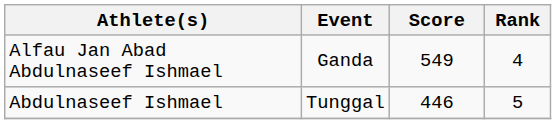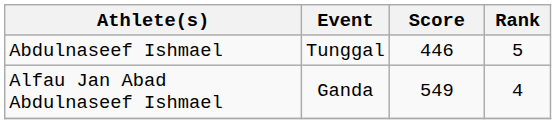rows swapped: Abdulnaseef Ishmael <-> Alfau Jan Abad Abdulnaseef Ishmael
